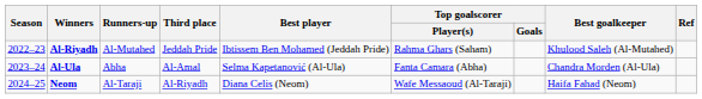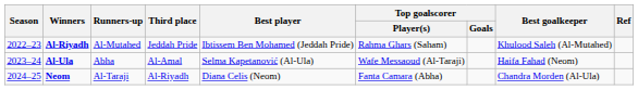Al-Ula | Top goalscorer / Player(s): Fanta Camara (Abha) -> Wafe Messaoud (Al-Taraji)
Al-Ula | Best goalkeeper: Chandra Morden (Al-Ula) -> Haifa Fahad (Neom)
Neom | Top goalscorer / Player(s): Wafe Messaoud (Al-Taraji) -> Fanta Camara (Abha)
Neom | Best goalkeeper: Haifa Fahad (Neom) -> Chandra Morden (Al-Ula)
